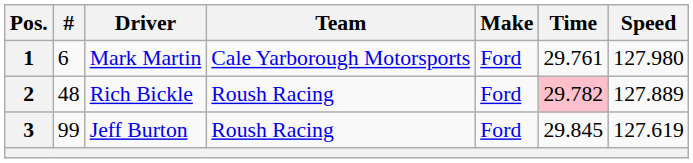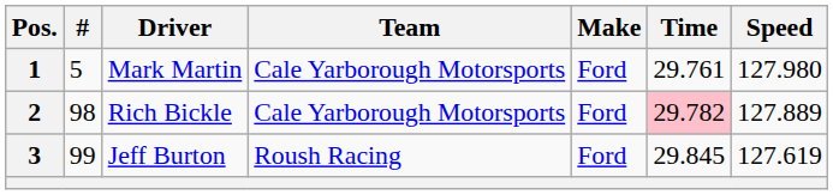1 | #: 6 -> 5
2 | #: 48 -> 98
2 | Team: Roush Racing -> Cale Yarborough Motorsports
